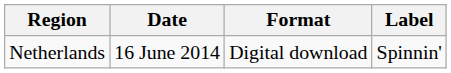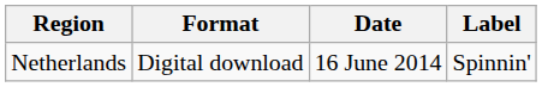columns swapped: Date <-> Format
